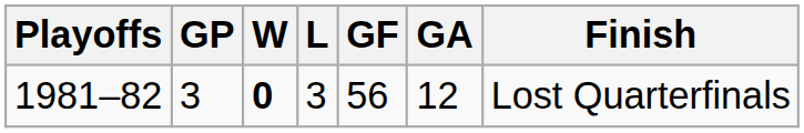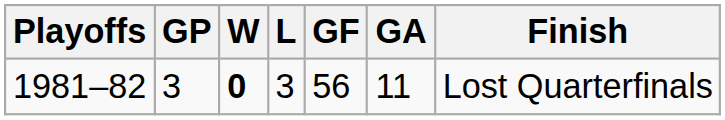1981–82 | GA: 12 -> 11
